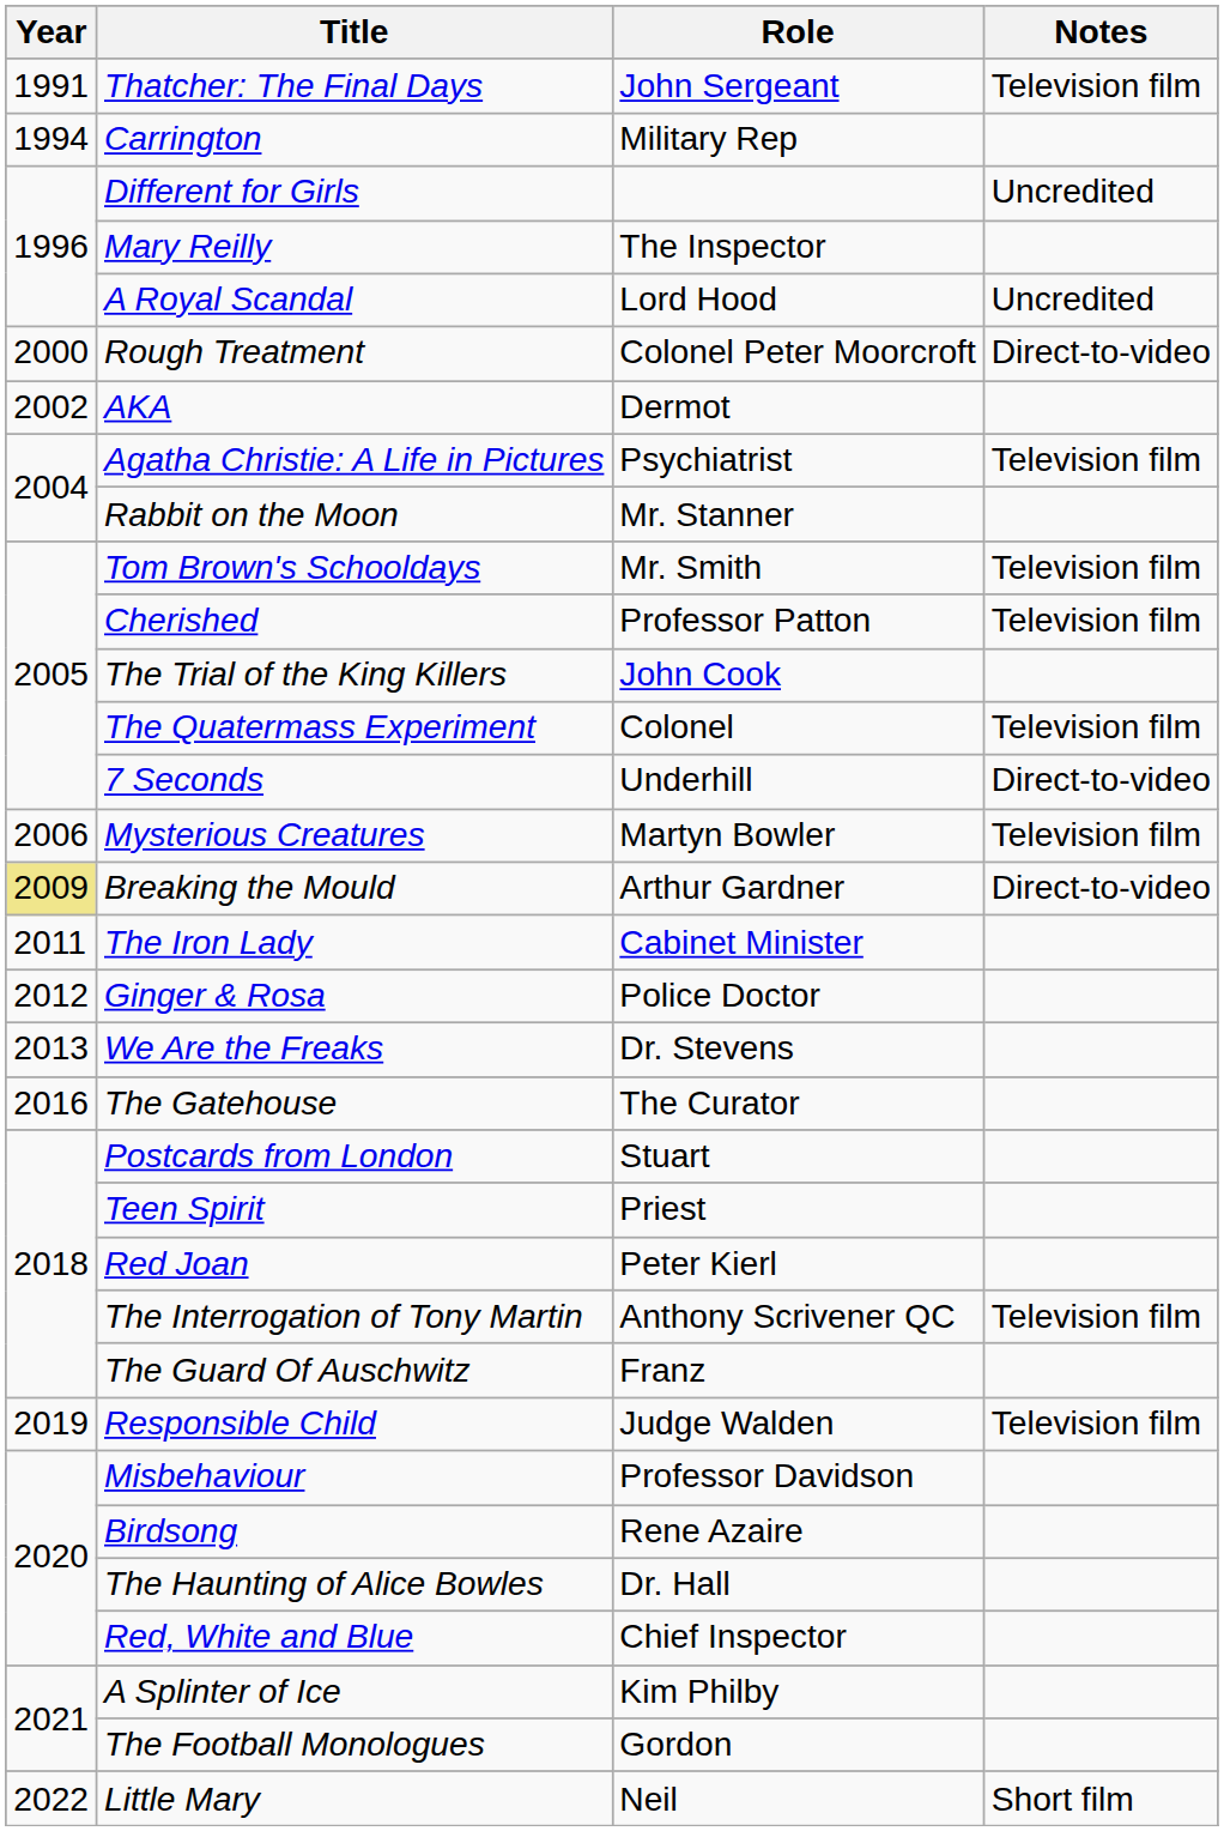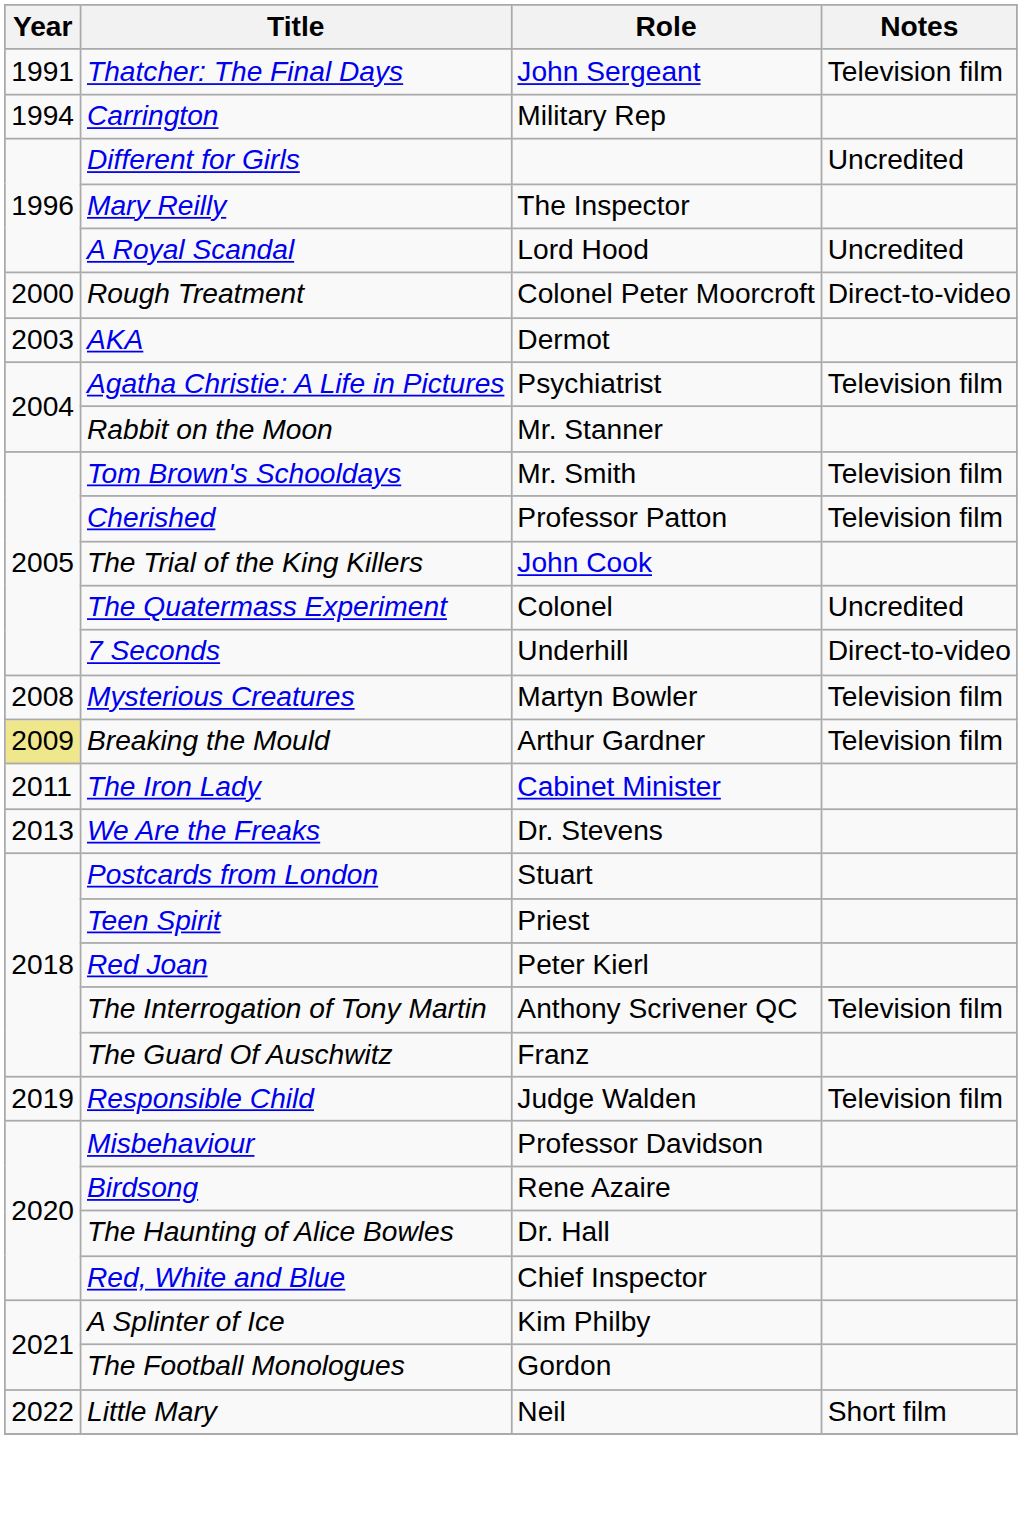AKA | Year: 2002 -> 2003
The Quatermass Experiment | Notes: Television film -> Uncredited
Mysterious Creatures | Year: 2006 -> 2008
Breaking the Mould | Notes: Direct-to-video -> Television film
- row: 2012 | Ginger & Rosa | Police Doctor
- row: 2016 | The Gatehouse | The Curator
